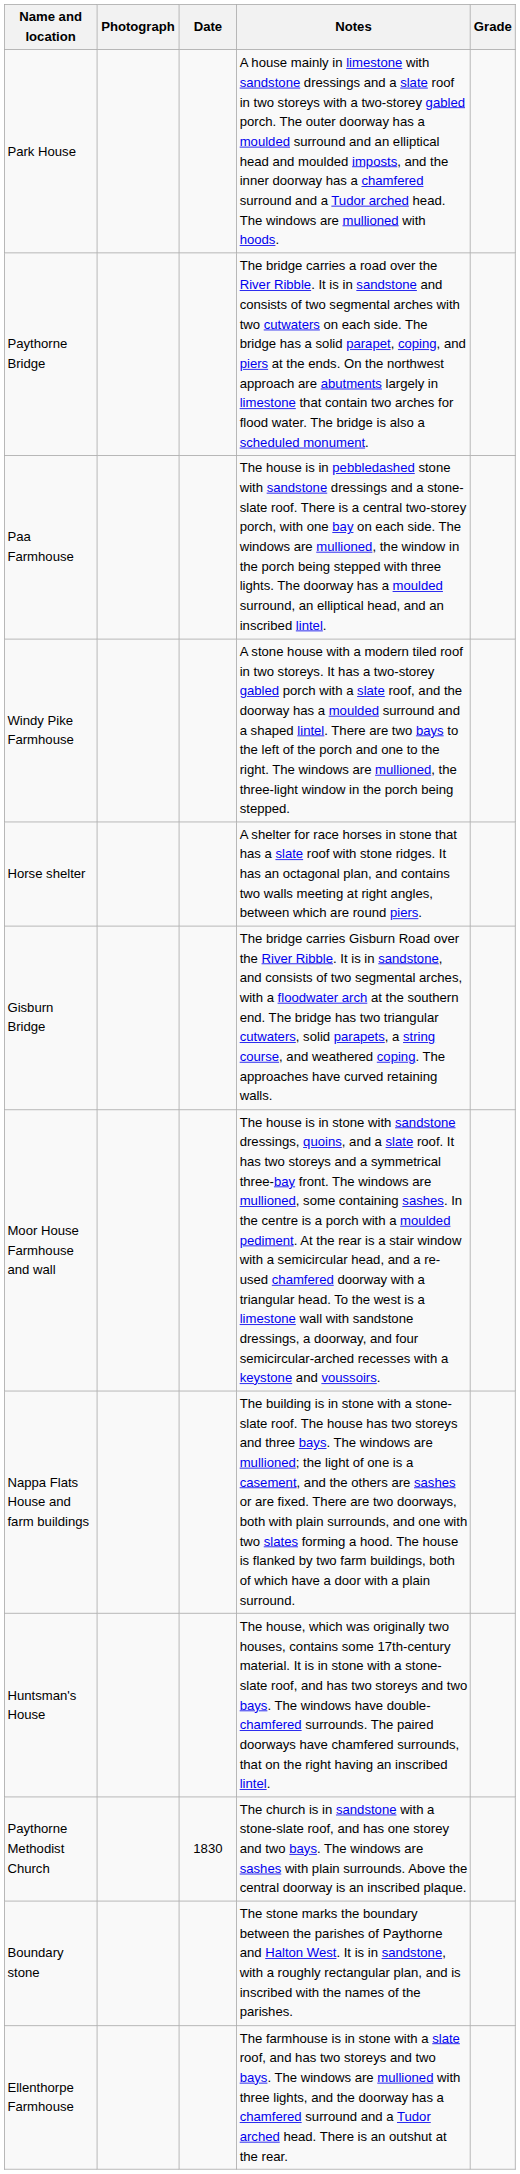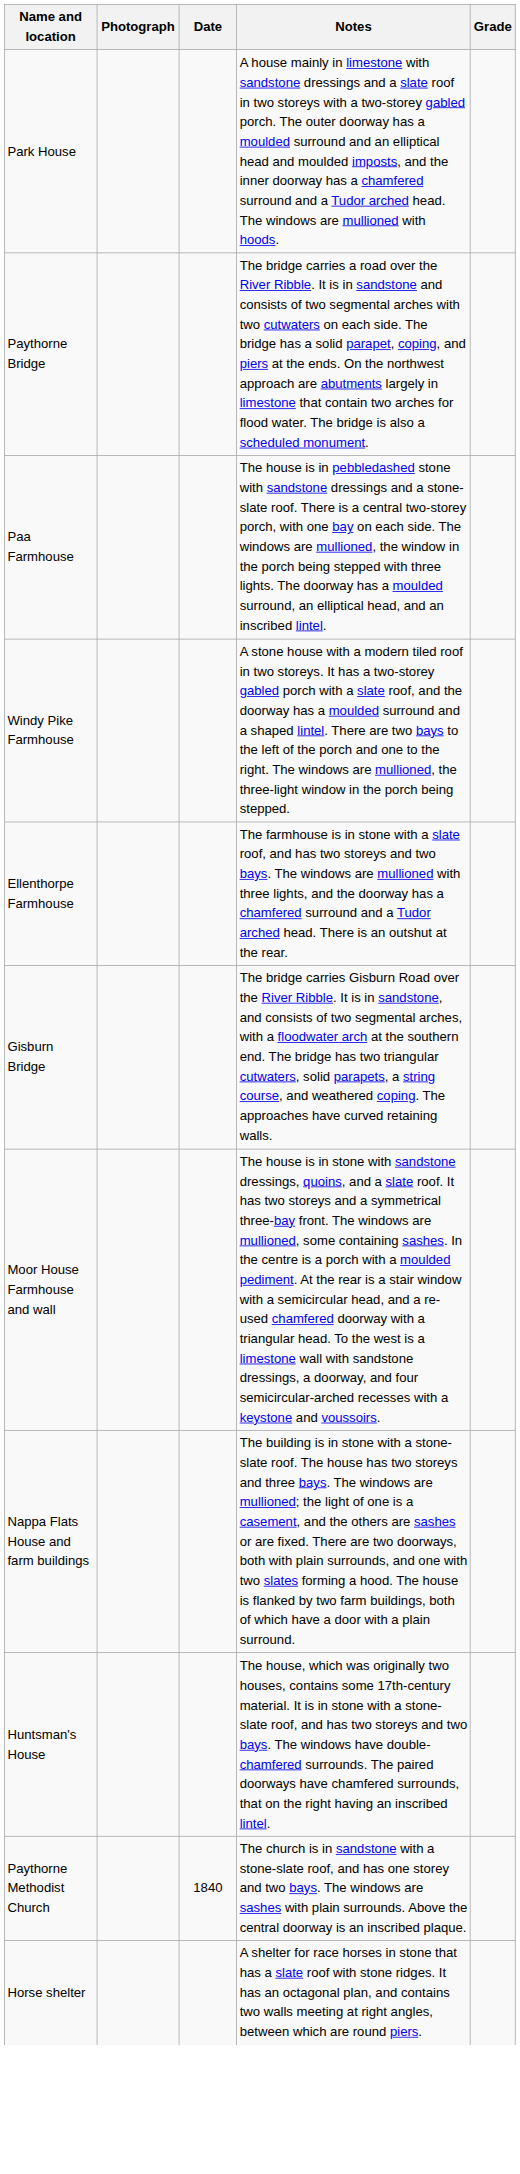rows swapped: Ellenthorpe Farmhouse <-> Horse shelter
Paythorne Methodist Church | Date: 1830 -> 1840
- row: Boundary stone | The stone marks the boundary between the parishes of Paythorne and Halton West. It is in sandstone, with a roughly rectangular plan, and is inscribed with the names of the parishes.
